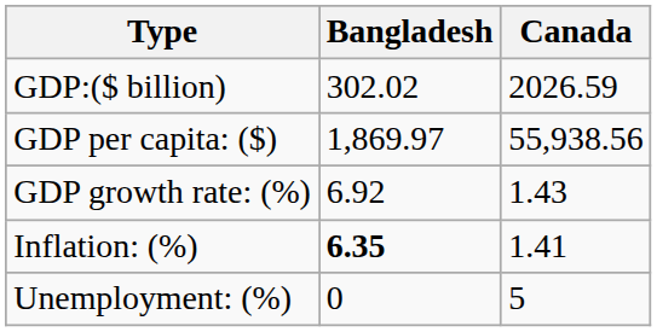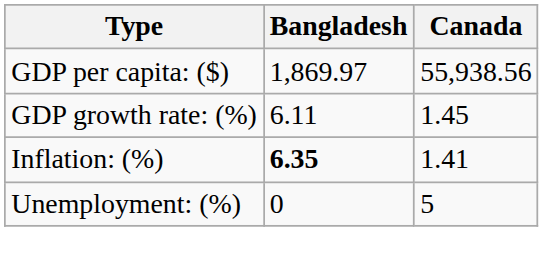- row: GDP:($ billion) | 302.02 | 2026.59
GDP growth rate: (%) | Bangladesh: 6.92 -> 6.11
GDP growth rate: (%) | Canada: 1.43 -> 1.45
